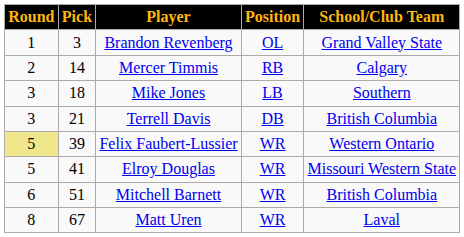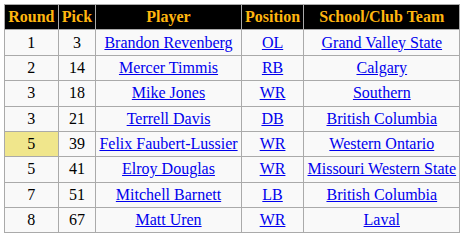Mike Jones | Position: LB -> WR
Mitchell Barnett | Round: 6 -> 7
Mitchell Barnett | Position: WR -> LB
